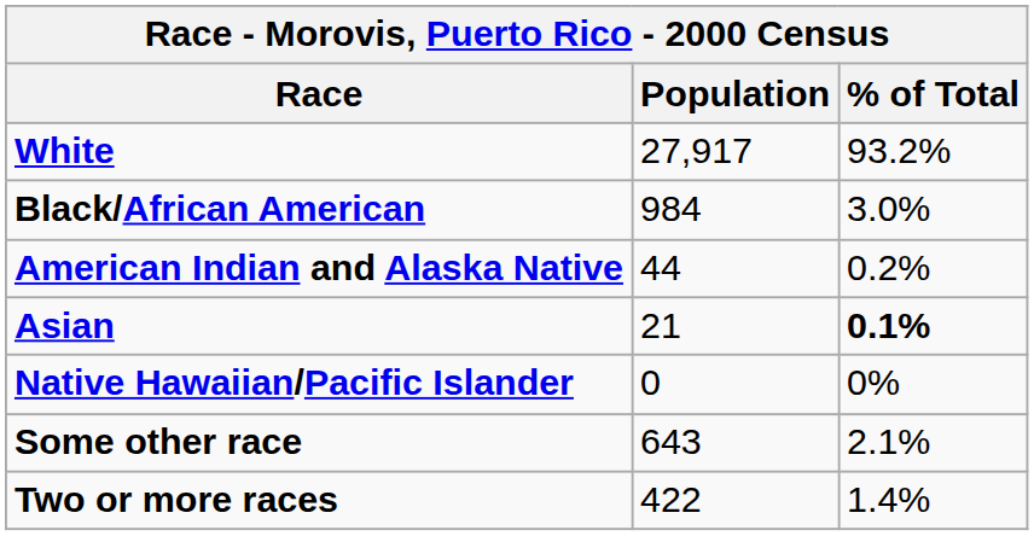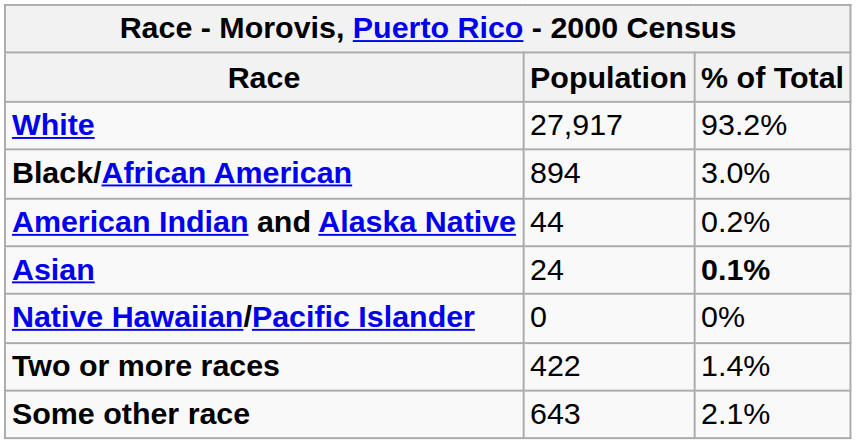Black/African American | Population: 984 -> 894
Asian | Population: 21 -> 24
rows swapped: Some other race <-> Two or more races
